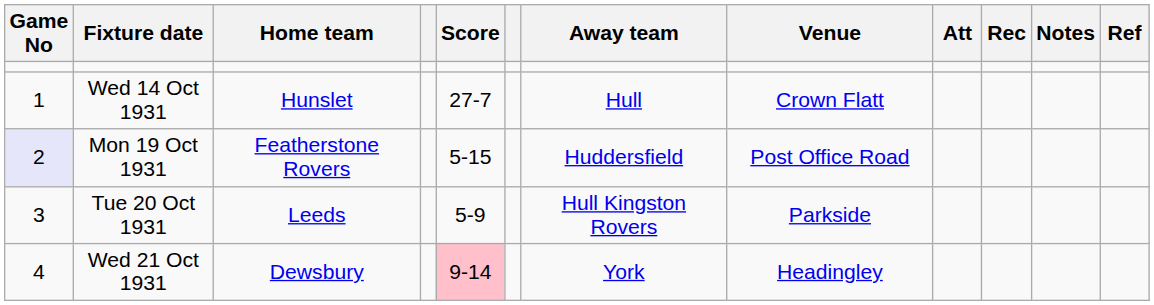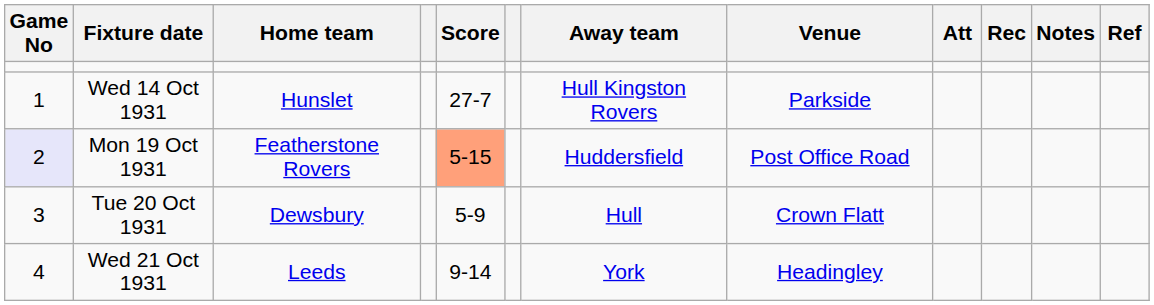Wed 14 Oct 1931 | Away team: Hull -> Hull Kingston Rovers
Wed 14 Oct 1931 | Venue: Crown Flatt -> Parkside
Mon 19 Oct 1931 | Score: no background -> lightsalmon background
Tue 20 Oct 1931 | Home team: Leeds -> Dewsbury
Tue 20 Oct 1931 | Away team: Hull Kingston Rovers -> Hull
Tue 20 Oct 1931 | Venue: Parkside -> Crown Flatt
Wed 21 Oct 1931 | Home team: Dewsbury -> Leeds
Wed 21 Oct 1931 | Score: pink background -> no background
